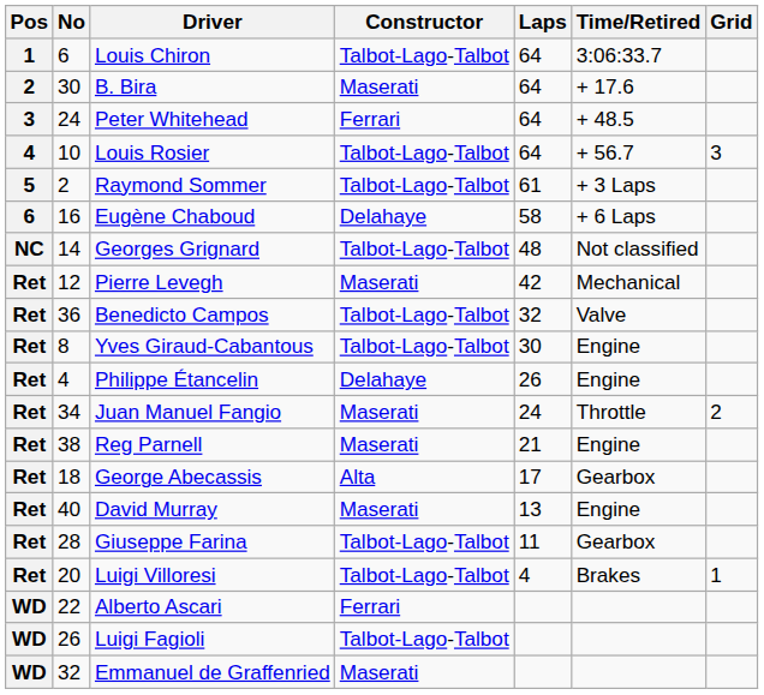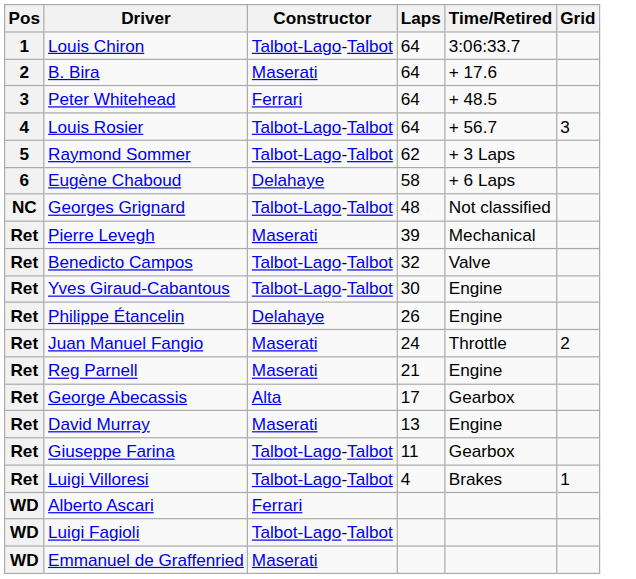- column: No | 6 | 30 | 24 | 10 | 2 | 16 | 14 | 12 | 36 | 8 | 4 | 34 | 38 | 18 | 40 | 28 | 20 | 22 | 26 | 32
Raymond Sommer | Laps: 61 -> 62
Pierre Levegh | Laps: 42 -> 39
